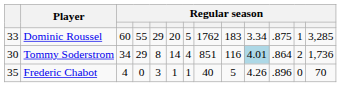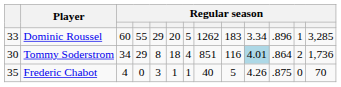Dominic Roussel | column 8: 1762 -> 1262
Dominic Roussel | column 11: .875 -> .896
Tommy Soderstrom | column 6: 14 -> 18
Frederic Chabot | column 11: .896 -> .875
